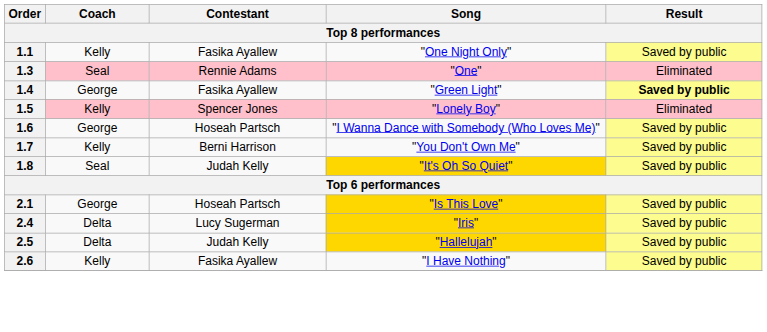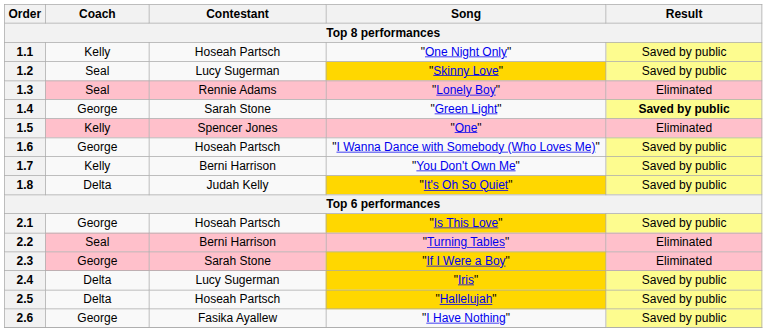1.1 | Contestant: Fasika Ayallew -> Hoseah Partsch
+ row: 1.2 | Seal | Lucy Sugerman | "Skinny Love" | Saved by public
1.3 | Song: "One" -> "Lonely Boy"
1.4 | Contestant: Fasika Ayallew -> Sarah Stone
1.5 | Song: "Lonely Boy" -> "One"
1.8 | Coach: Seal -> Delta
+ row: 2.2 | Seal | Berni Harrison | "Turning Tables" | Eliminated
+ row: 2.3 | George | Sarah Stone | "If I Were a Boy" | Eliminated
2.5 | Contestant: Judah Kelly -> Hoseah Partsch
2.6 | Coach: Kelly -> George
